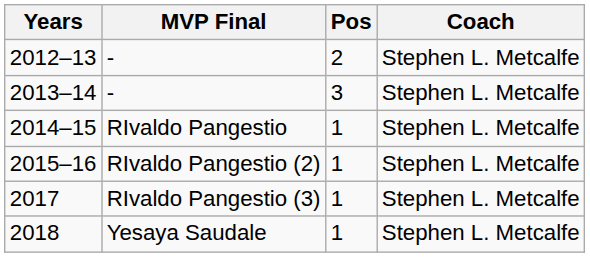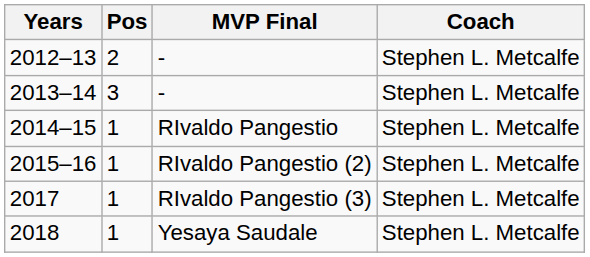columns swapped: Pos <-> MVP Final
